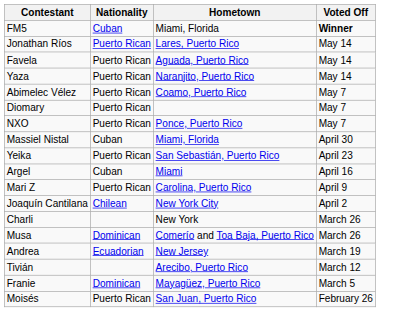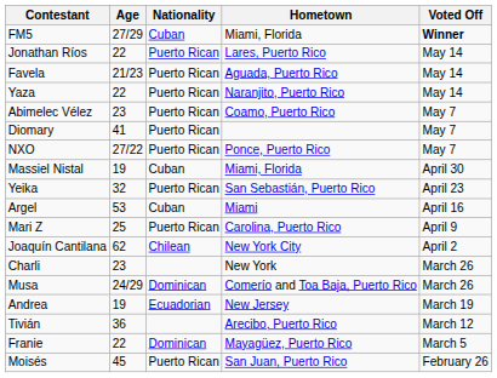+ column: Age | 27/29 | 22 | 21/23 | 22 | 23 | 41 | 27/22 | 19 | 32 | 53 | 25 | 62 | 23 | 24/29 | 19 | 36 | 22 | 45
